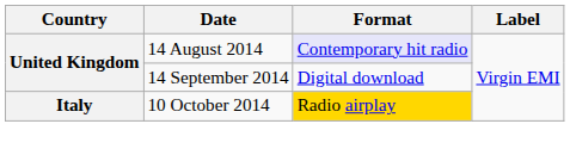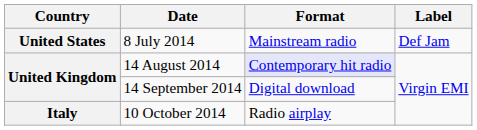+ row: United States | 8 July 2014 | Mainstream radio | Def Jam
10 October 2014 | Format: gold background -> no background
